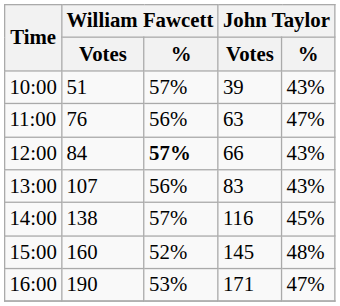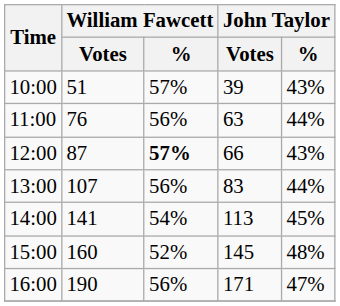11:00 | John Taylor / %: 47% -> 44%
12:00 | William Fawcett / Votes: 84 -> 87
13:00 | John Taylor / %: 43% -> 44%
14:00 | William Fawcett / Votes: 138 -> 141
14:00 | William Fawcett / %: 57% -> 54%
14:00 | John Taylor / Votes: 116 -> 113
16:00 | William Fawcett / %: 53% -> 56%
